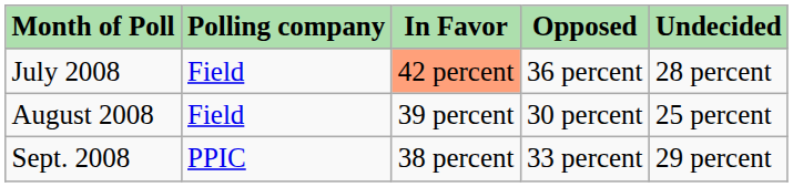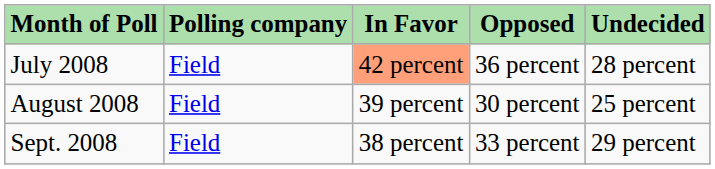Sept. 2008 | Polling company: PPIC -> Field
